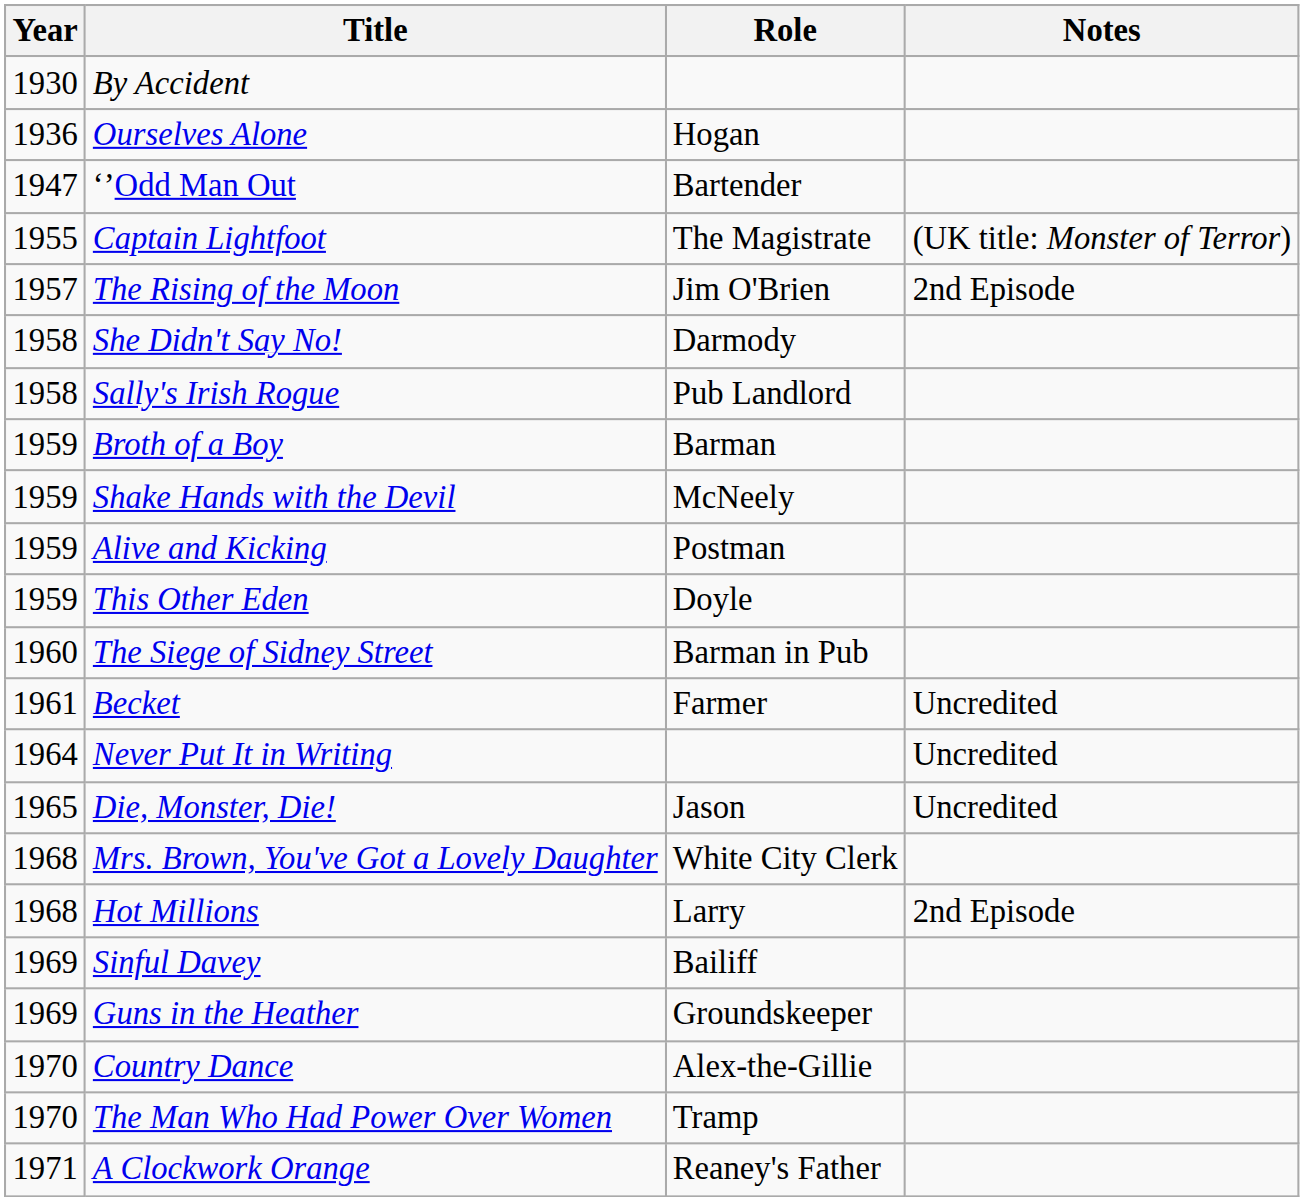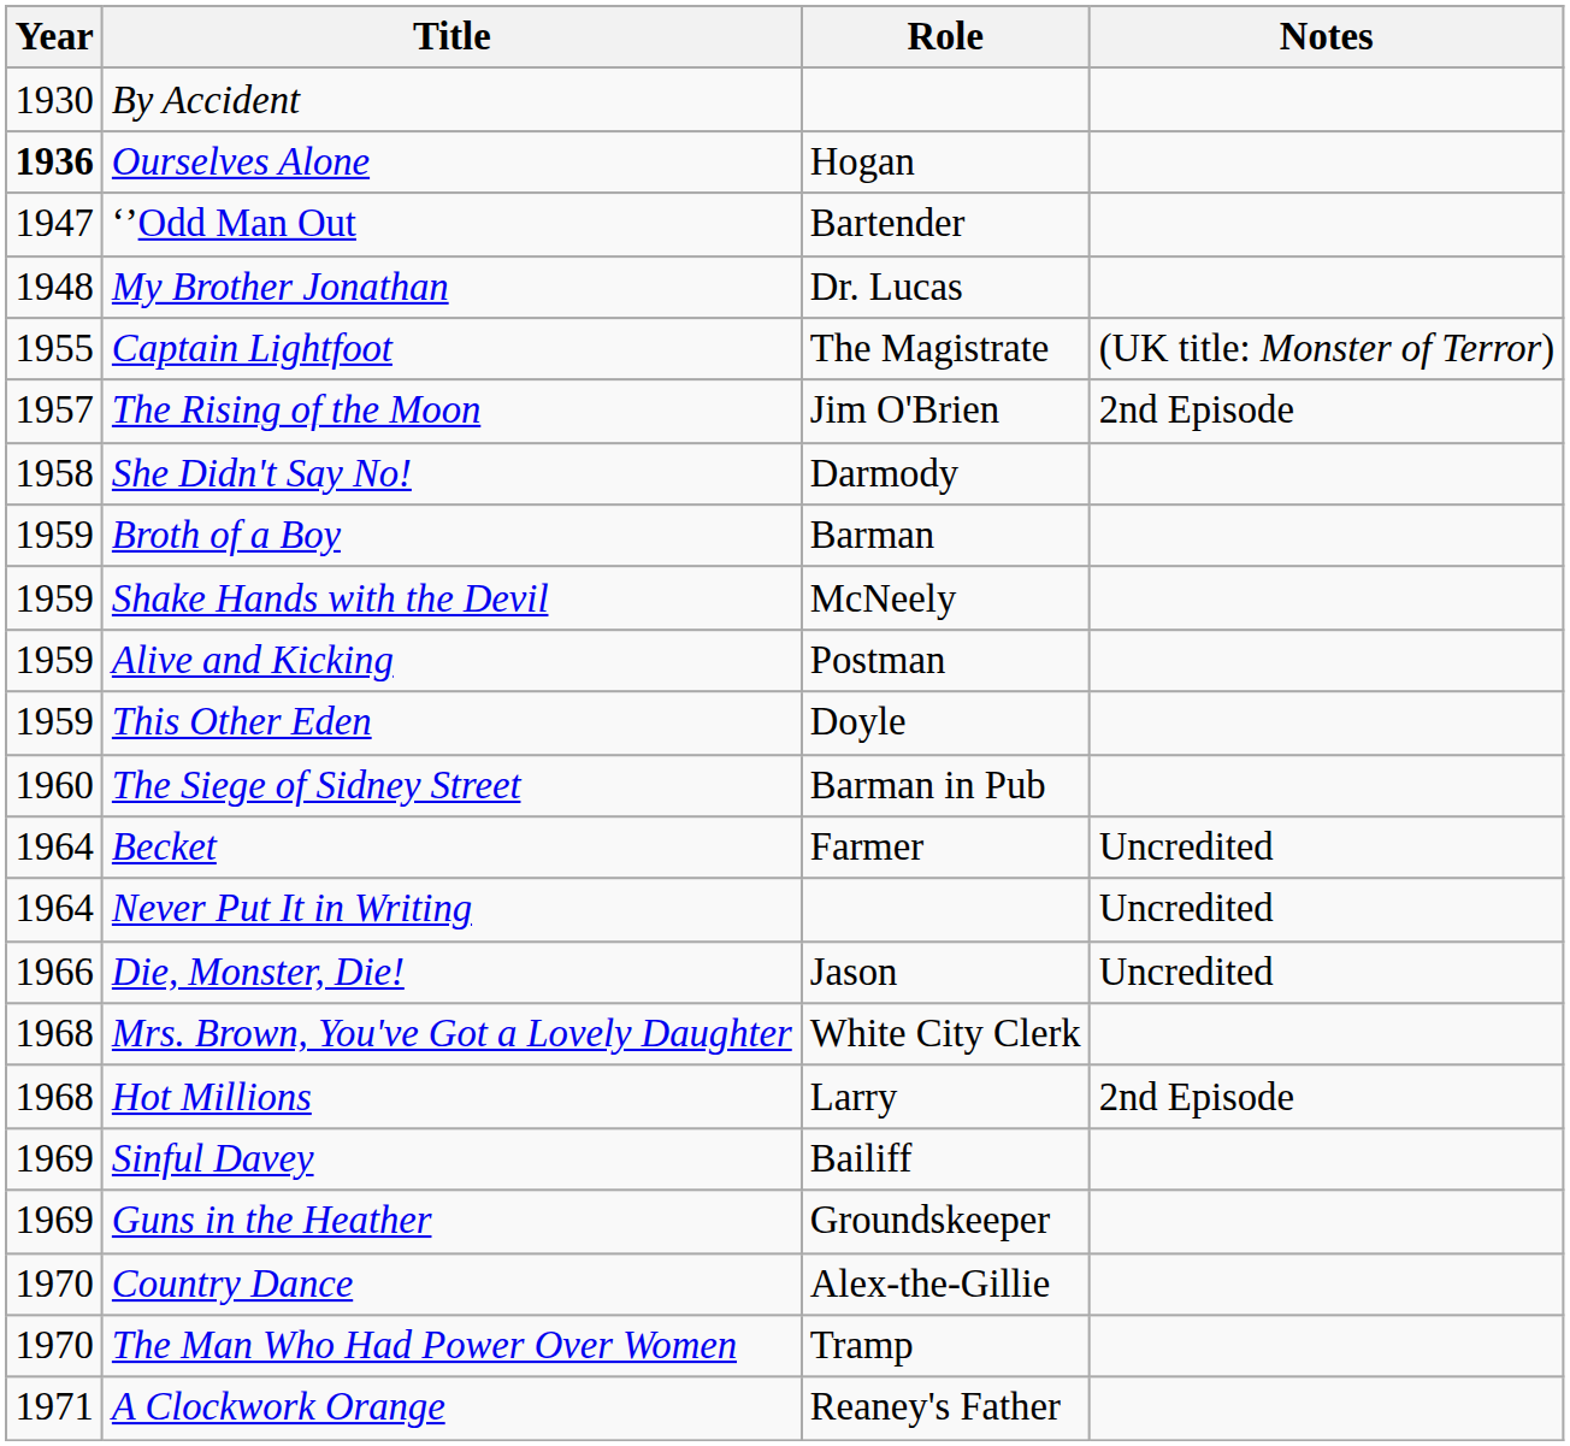Ourselves Alone | Year: normal -> bold
+ row: 1948 | My Brother Jonathan | Dr. Lucas
- row: 1958 | Sally's Irish Rogue | Pub Landlord
Becket | Year: 1961 -> 1964
Die, Monster, Die! | Year: 1965 -> 1966
